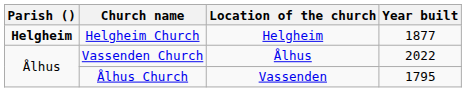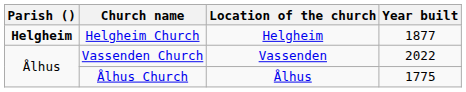Vassenden Church | Location of the church: Ålhus -> Vassenden
Ålhus Church | Location of the church: Vassenden -> Ålhus
Ålhus Church | Year built: 1795 -> 1775
